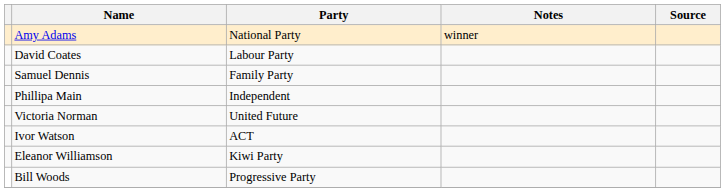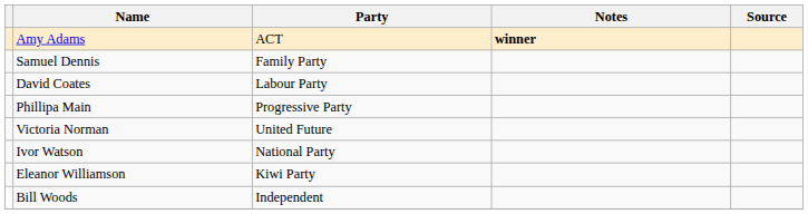Amy Adams | Party: National Party -> ACT
Amy Adams | Notes: normal -> bold
rows swapped: David Coates <-> Samuel Dennis
Phillipa Main | Party: Independent -> Progressive Party
Ivor Watson | Party: ACT -> National Party
Bill Woods | Party: Progressive Party -> Independent
